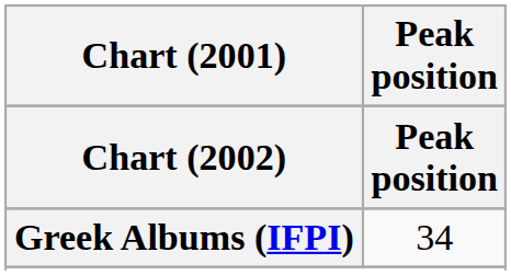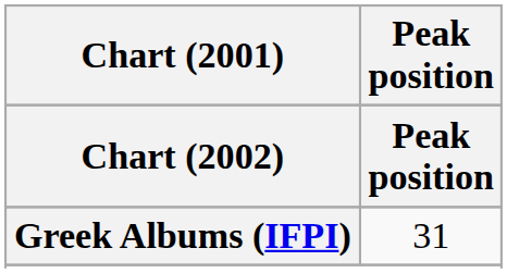Greek Albums (IFPI) | Peak position: 34 -> 31
